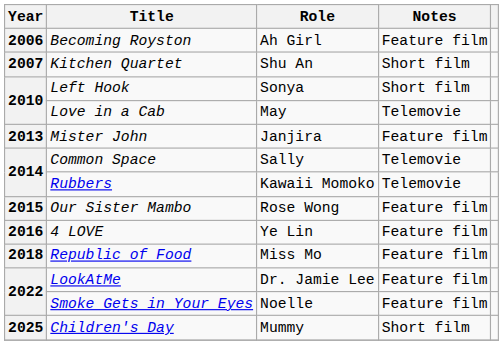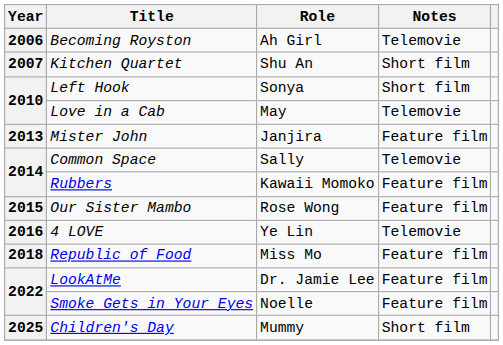Becoming Royston | Notes: Feature film -> Telemovie
Rubbers | Notes: Telemovie -> Feature film
4 LOVE | Notes: Feature film -> Telemovie
